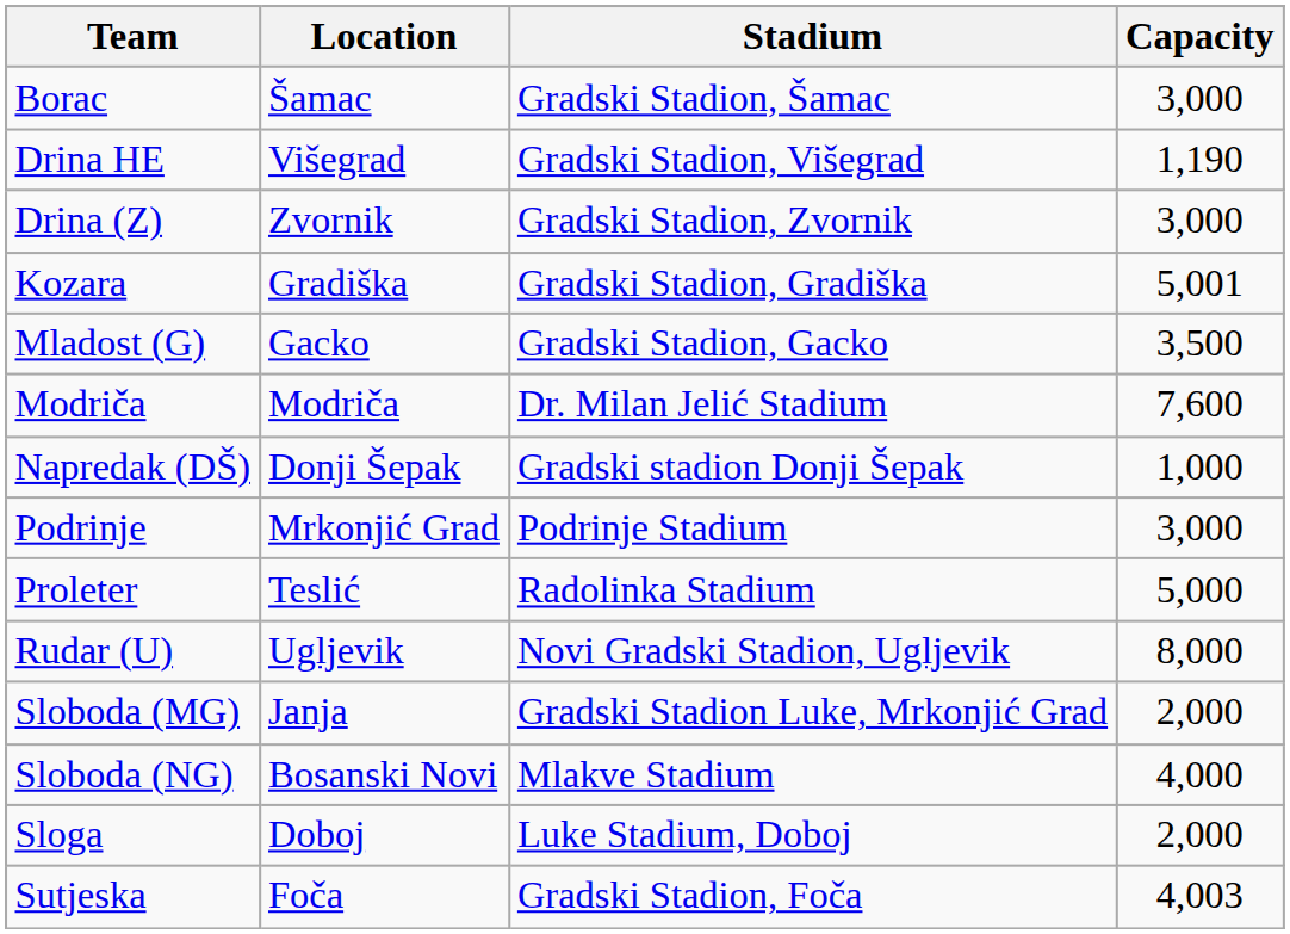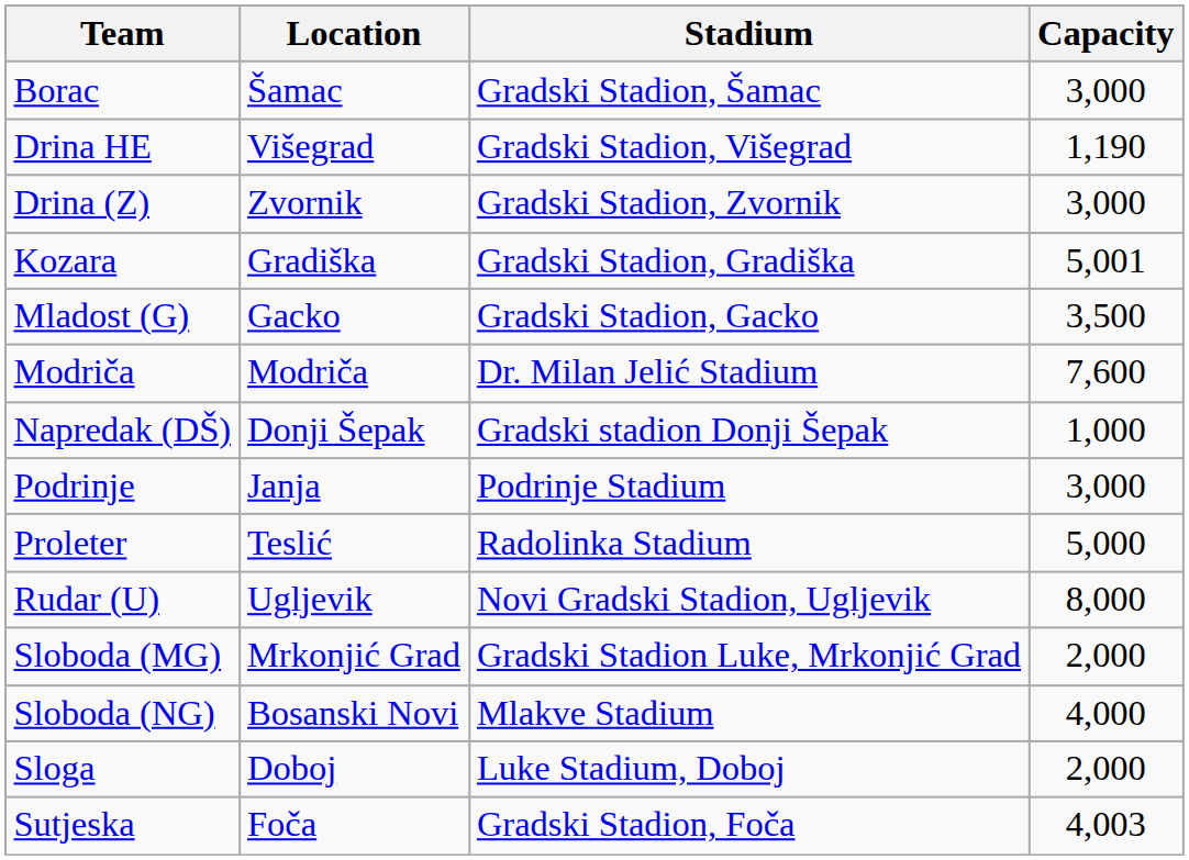Podrinje | Location: Mrkonjić Grad -> Janja
Sloboda (MG) | Location: Janja -> Mrkonjić Grad
